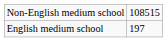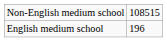English medium school | column 2: 197 -> 196
